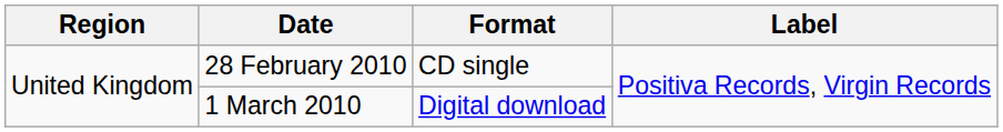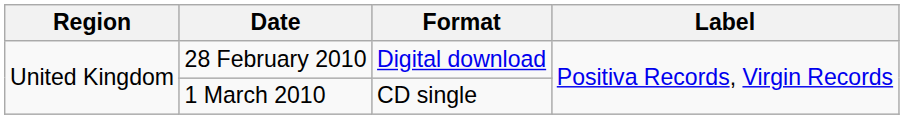28 February 2010 | Format: CD single -> Digital download
1 March 2010 | Format: Digital download -> CD single
